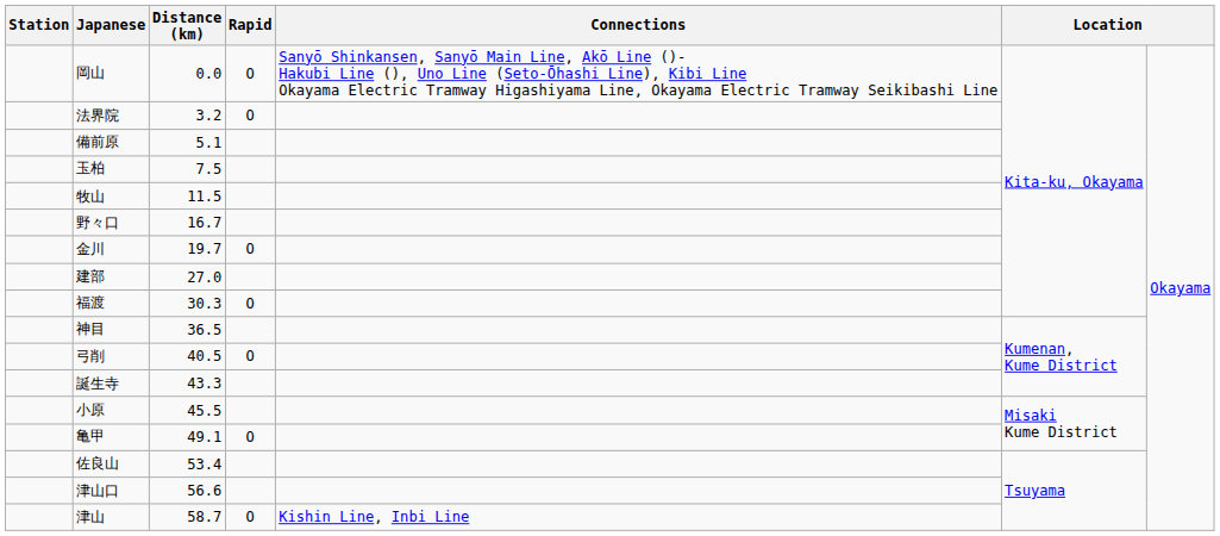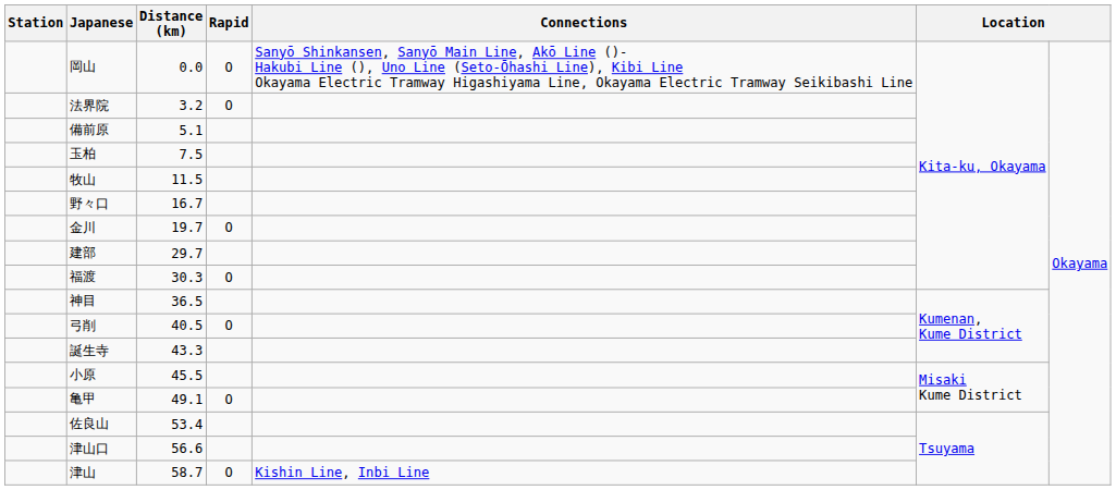建部 | Distance (km): 27.0 -> 29.7
